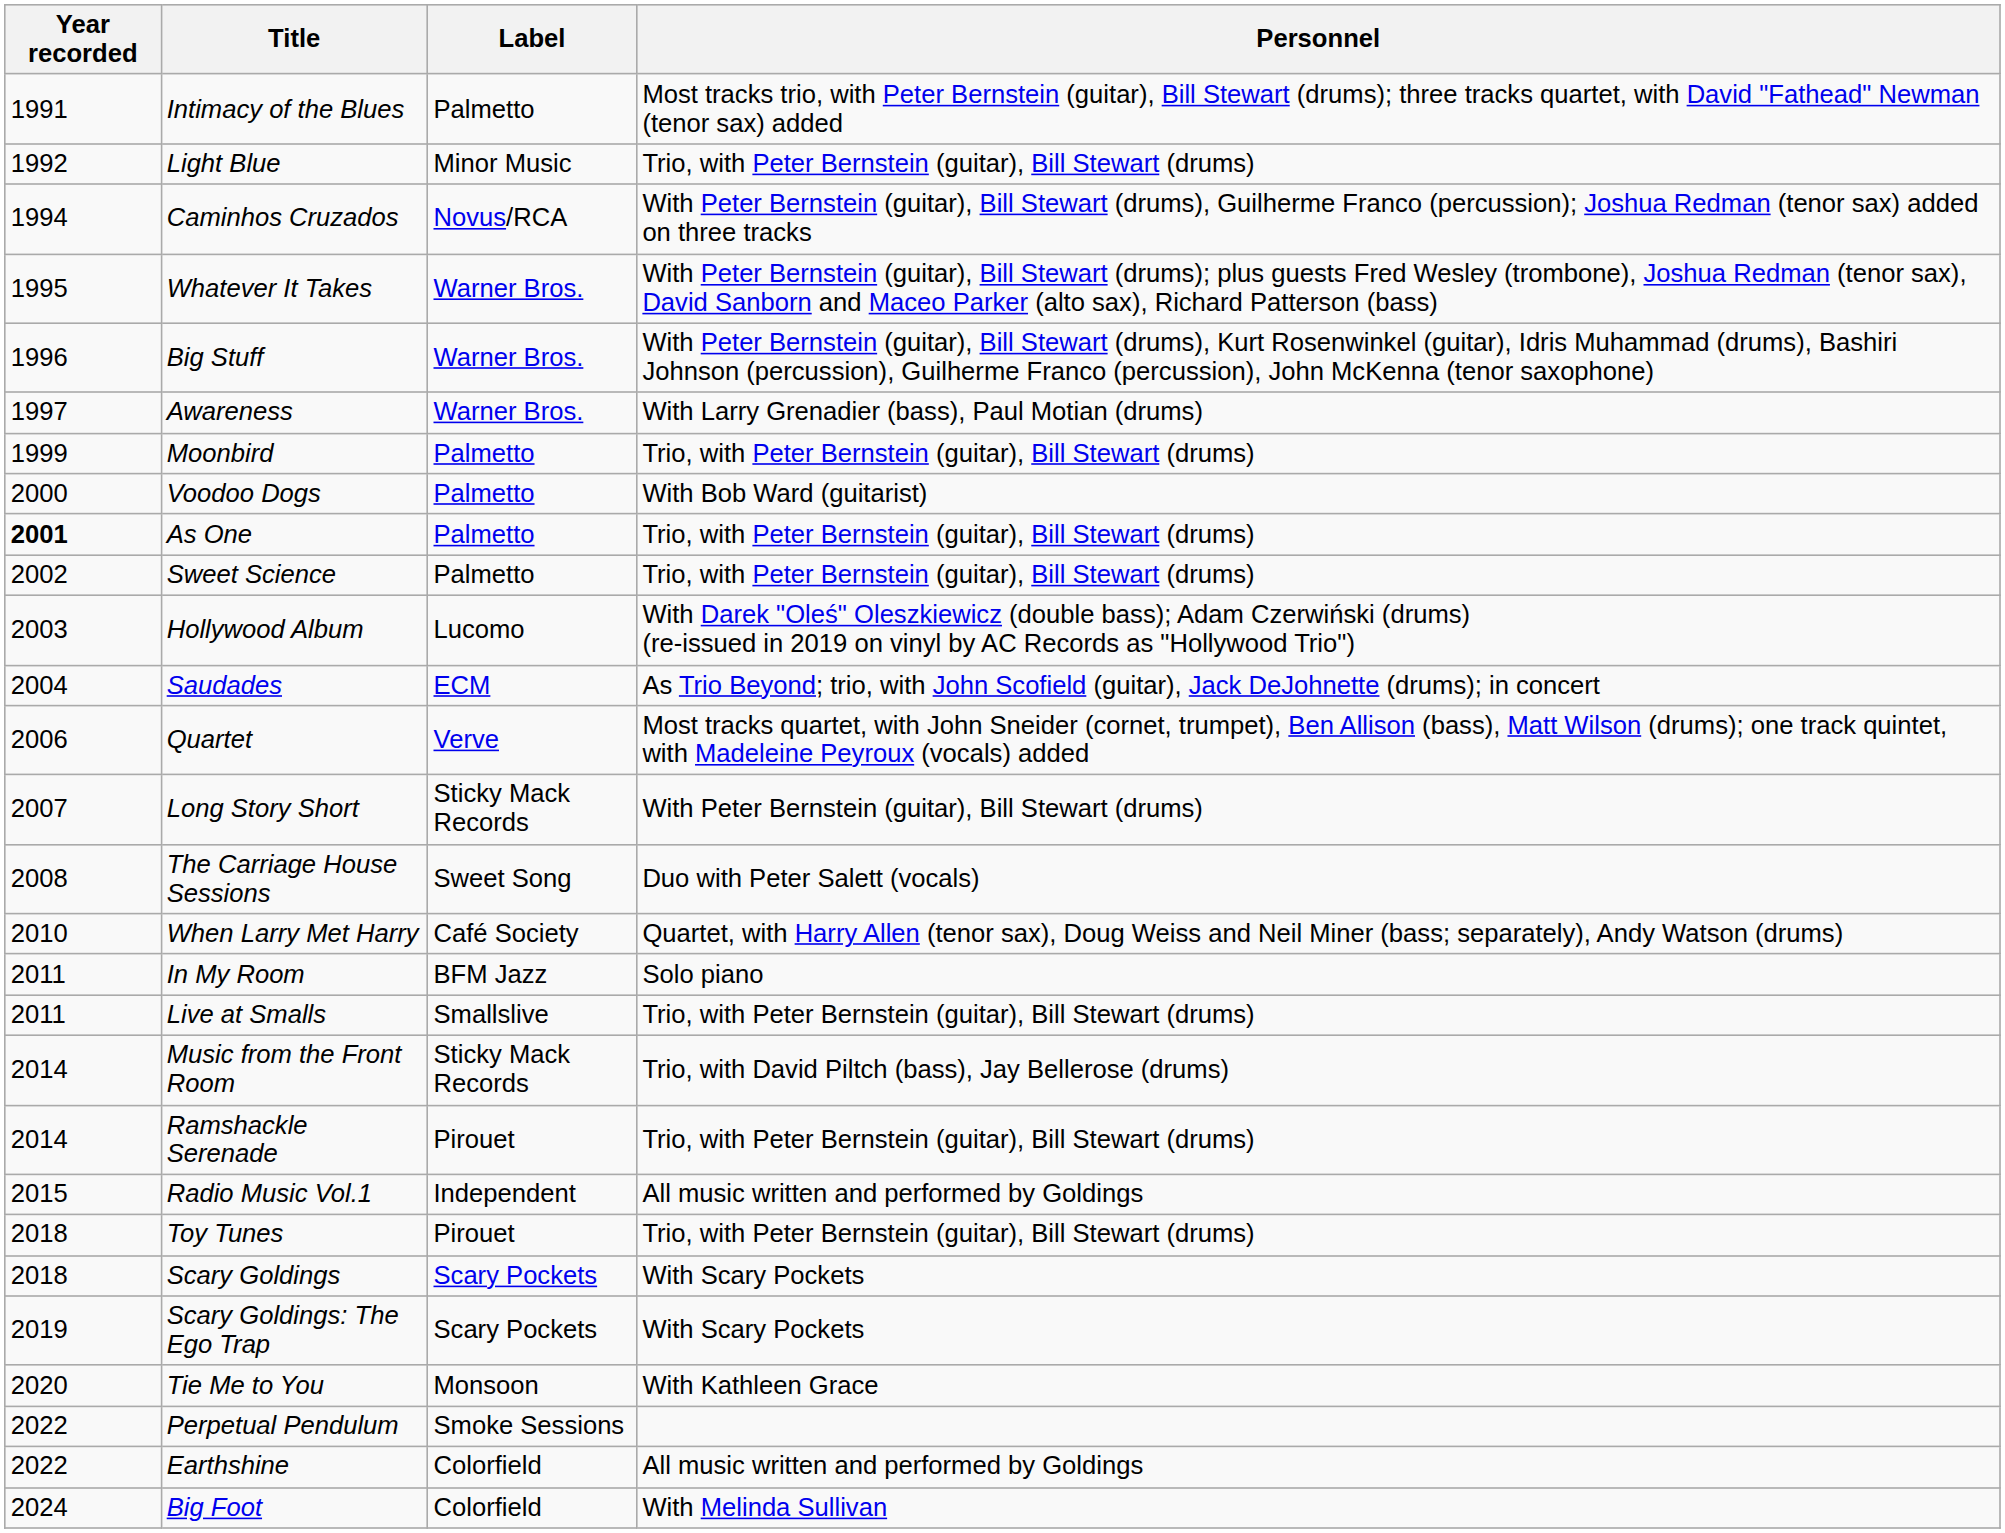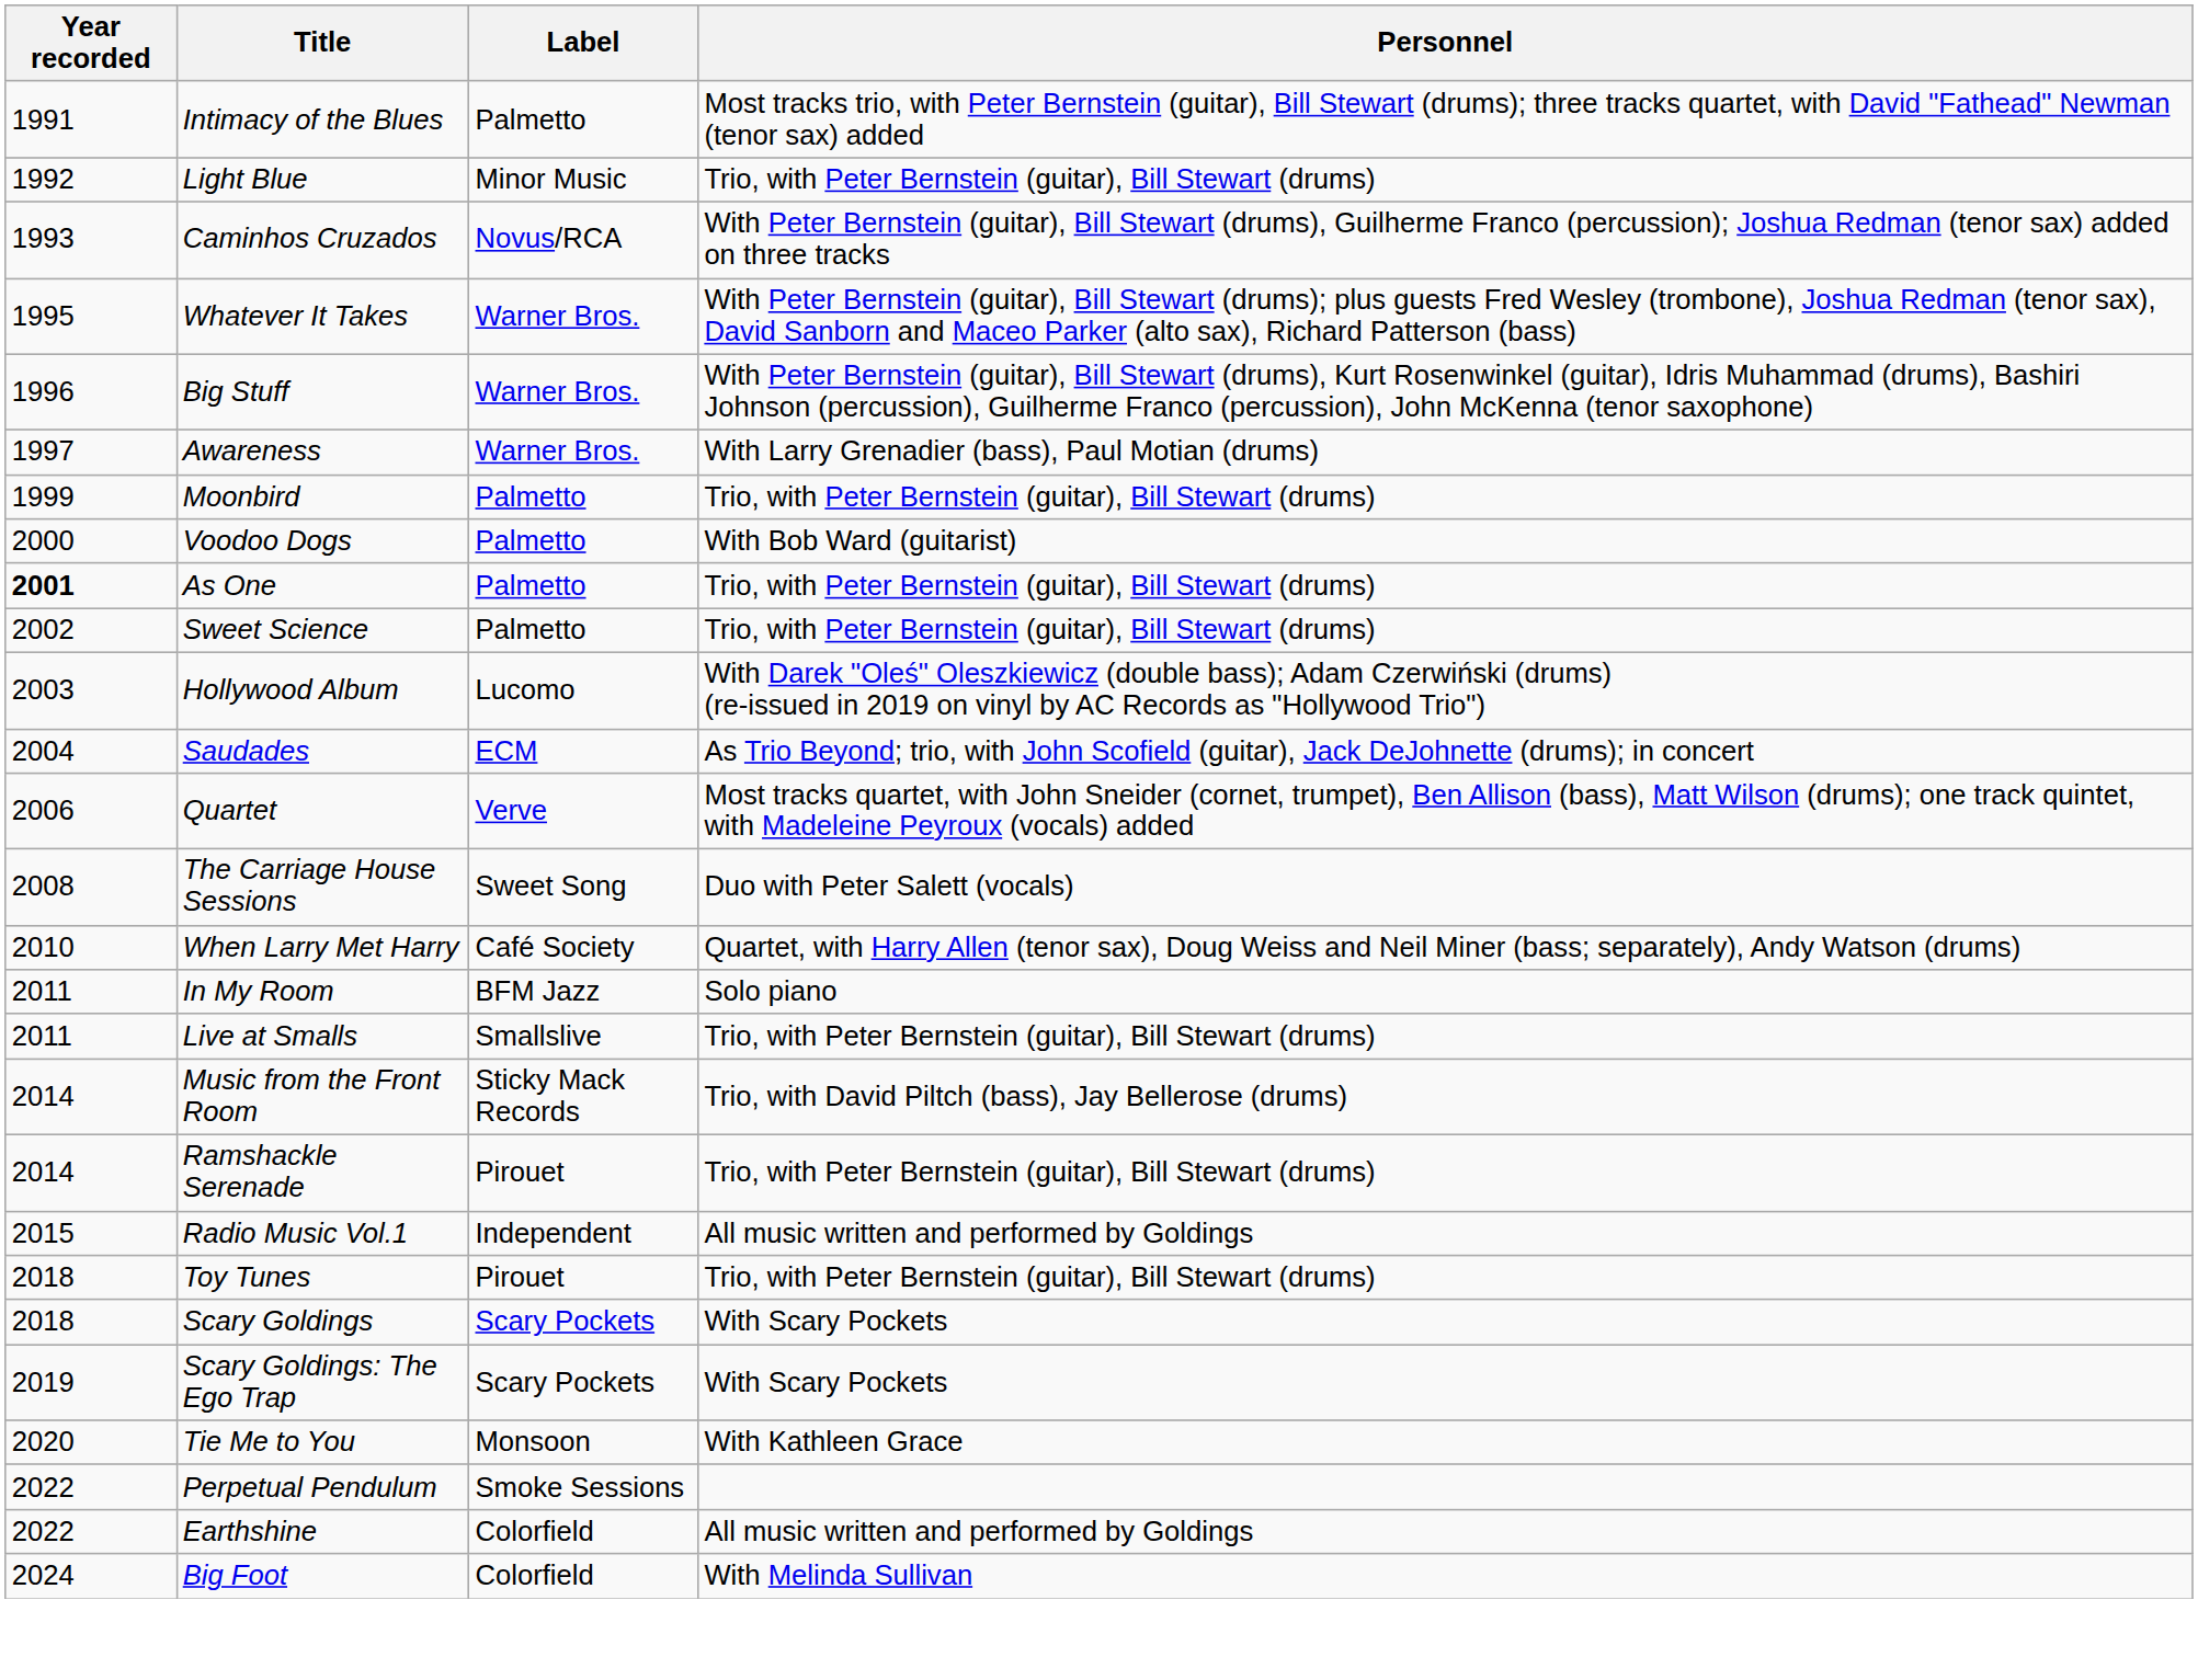Caminhos Cruzados | Year recorded: 1994 -> 1993
- row: 2007 | Long Story Short | Sticky Mack Records | With Peter Bernstein (guitar), Bill Stewart (drums)
